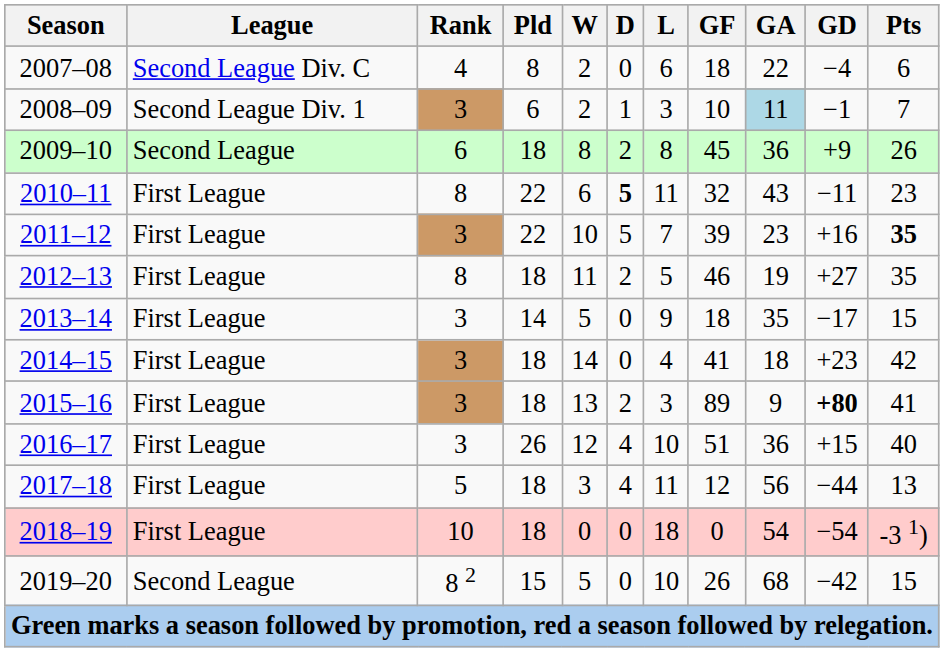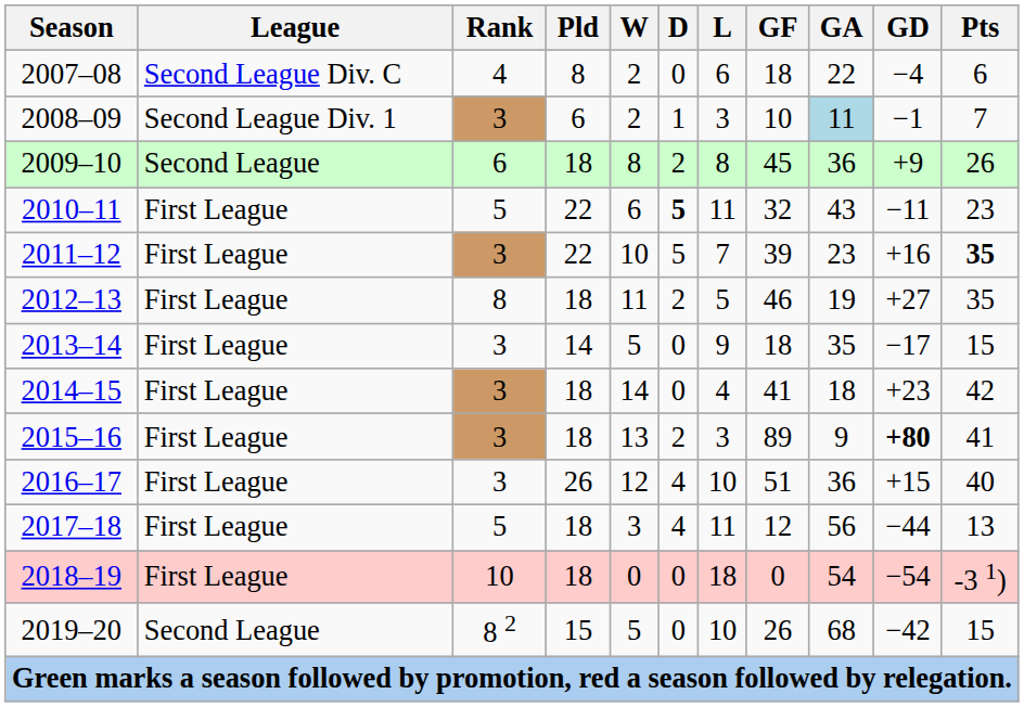2010–11 | Rank: 8 -> 5
